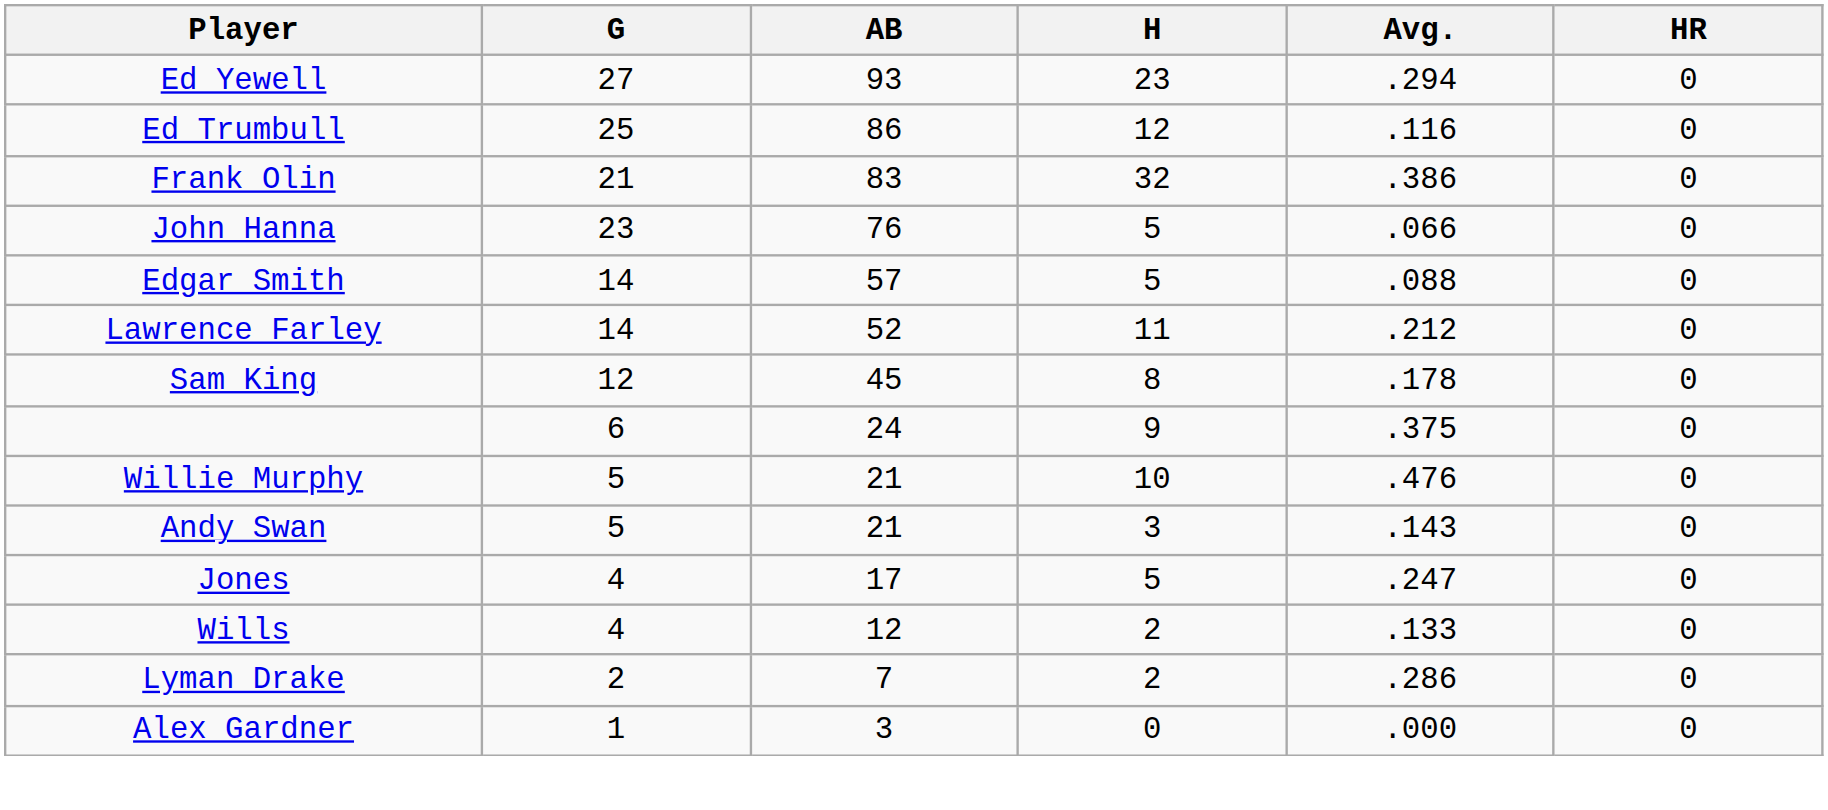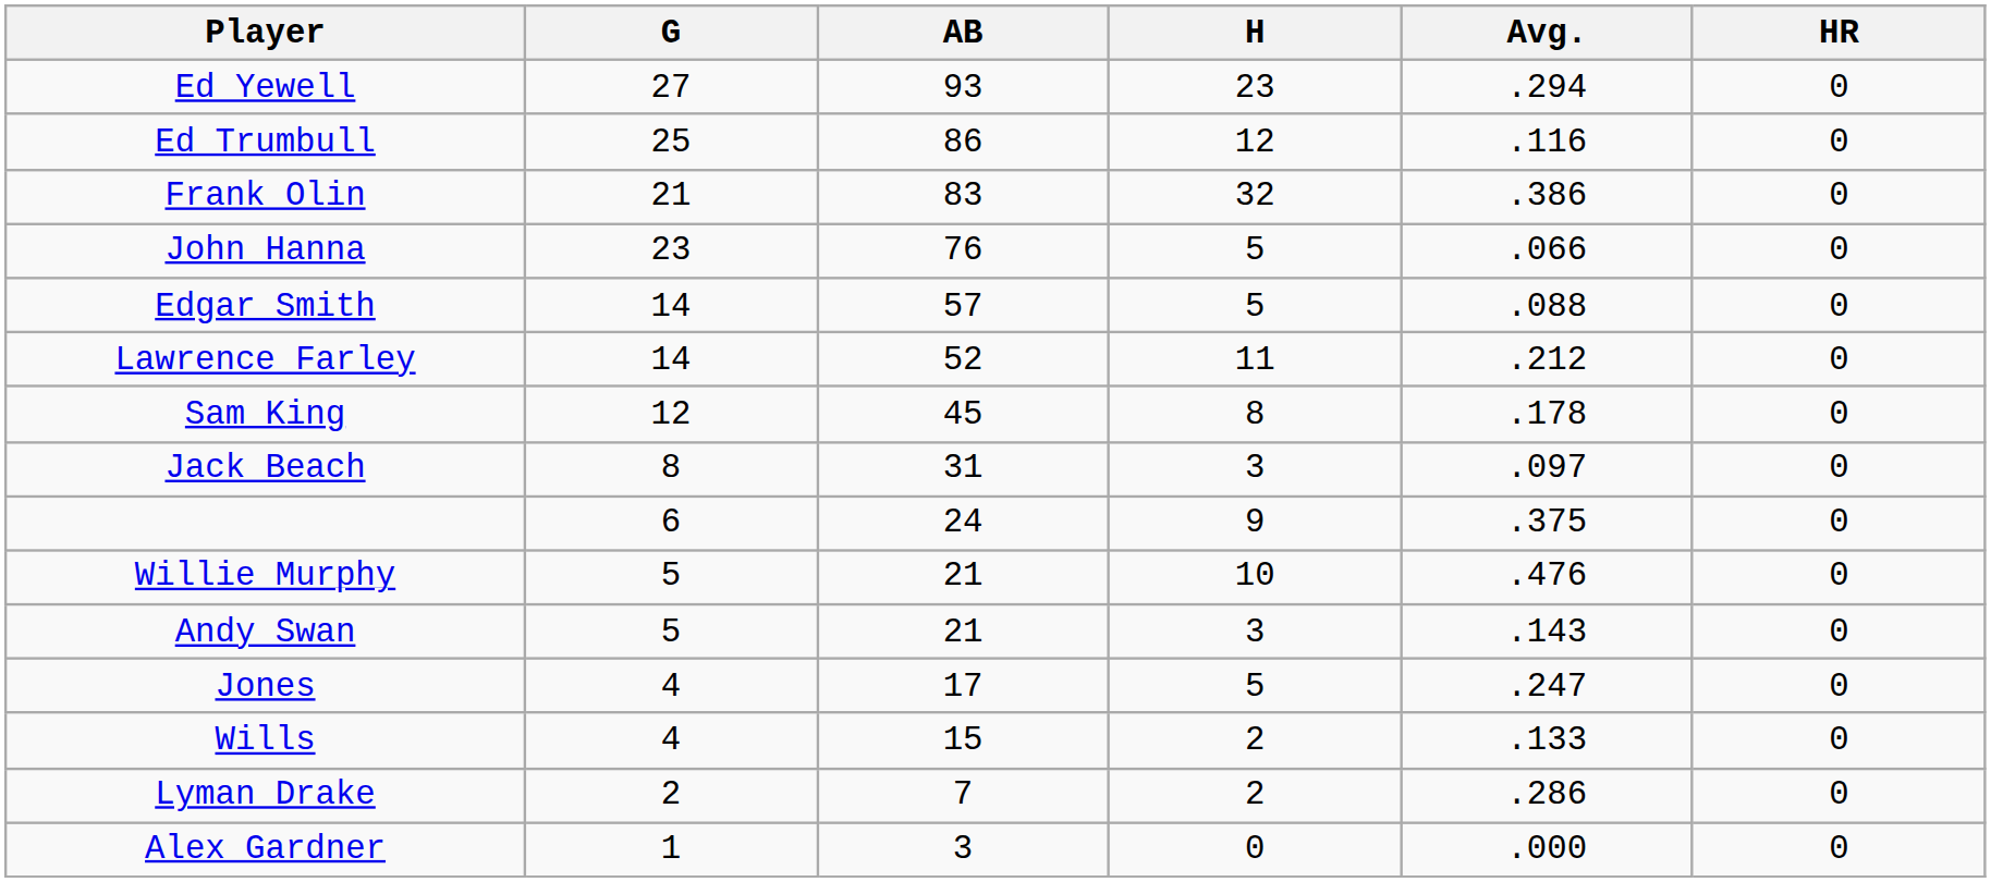+ row: Jack Beach | 8 | 31 | 3 | .097 | 0
Wills | AB: 12 -> 15
